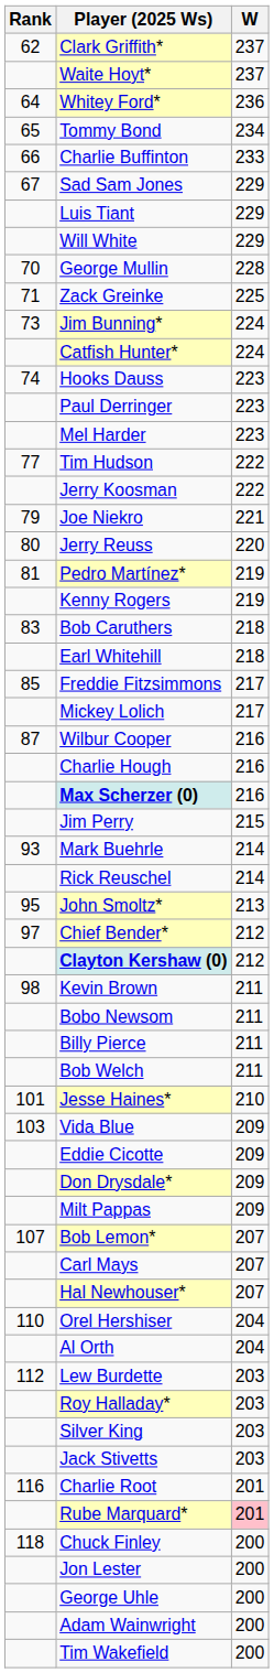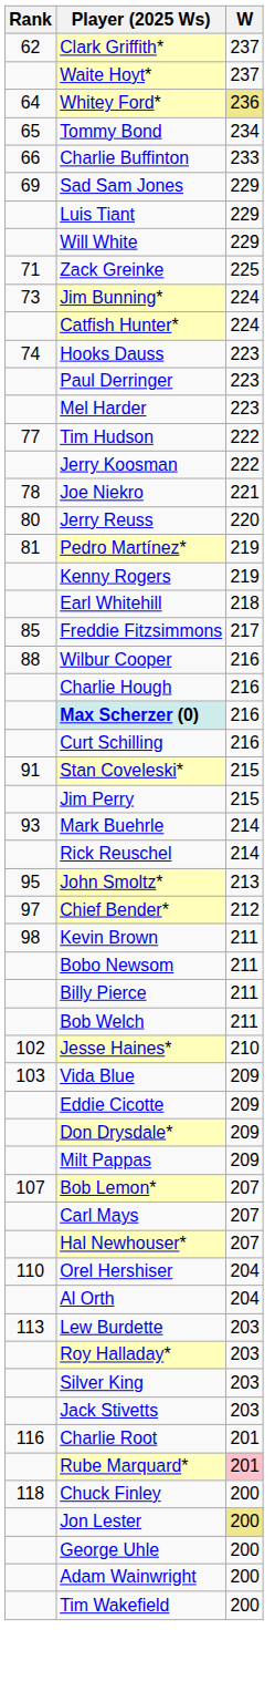Whitey Ford* | W: no background -> khaki background
Sad Sam Jones | Rank: 67 -> 69
- row: 70 | George Mullin | 228
Joe Niekro | Rank: 79 -> 78
- row: 83 | Bob Caruthers | 218
- row: Mickey Lolich | 217
Wilbur Cooper | Rank: 87 -> 88
+ row: Curt Schilling | 216
+ row: 91 | Stan Coveleski* | 215
- row: Clayton Kershaw (0) | 212
Jesse Haines* | Rank: 101 -> 102
Lew Burdette | Rank: 112 -> 113
Jon Lester | W: no background -> khaki background
